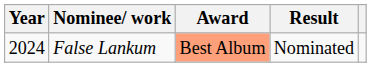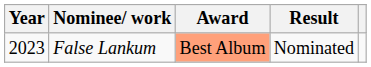False Lankum | Year: 2024 -> 2023
